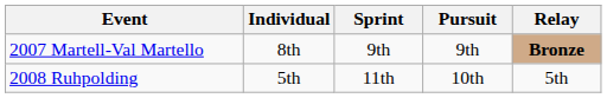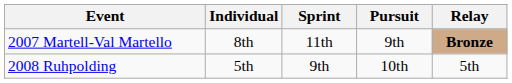2007 Martell-Val Martello | Sprint: 9th -> 11th
2008 Ruhpolding | Sprint: 11th -> 9th
